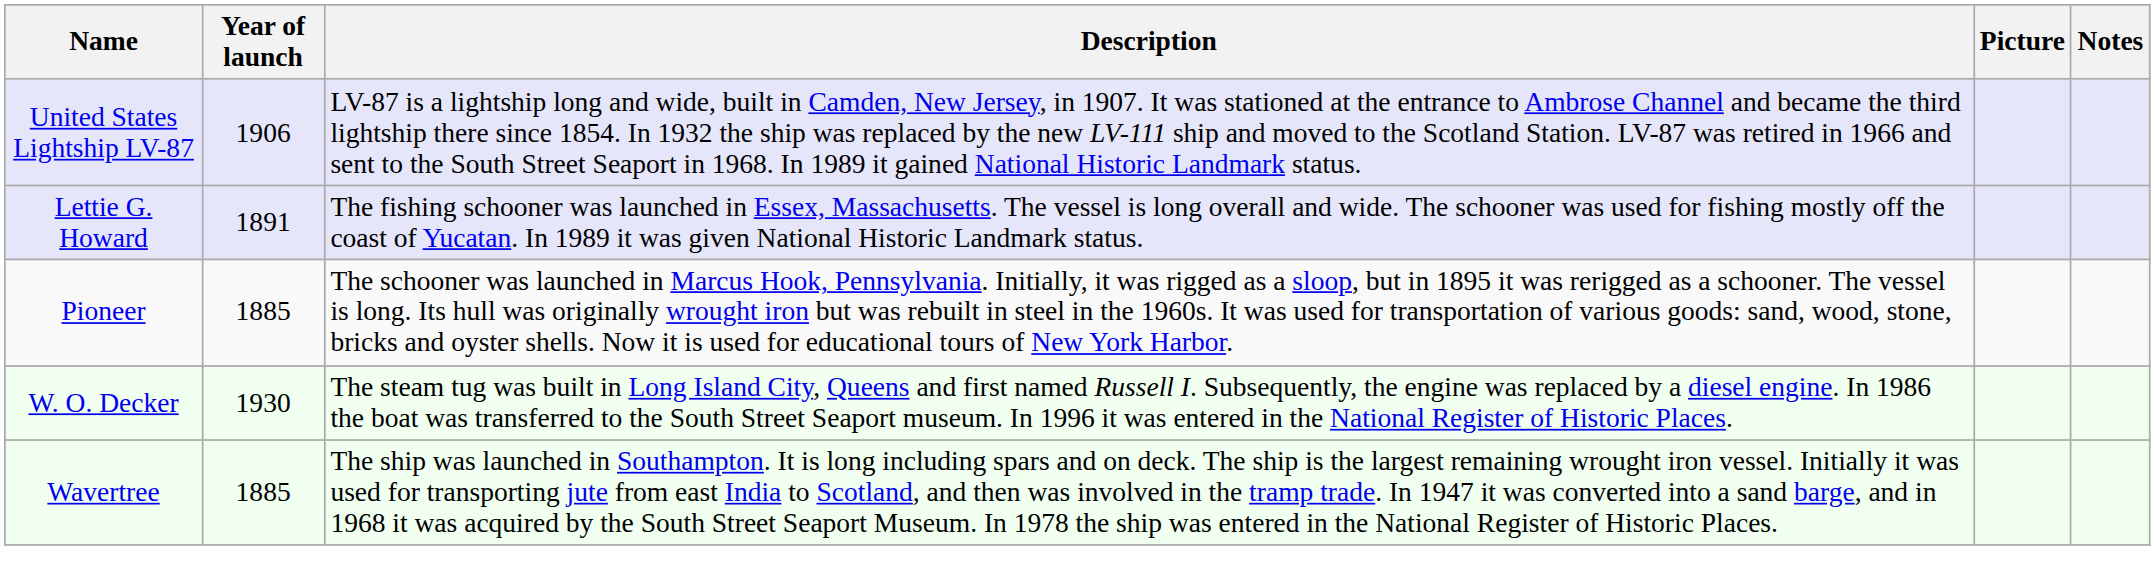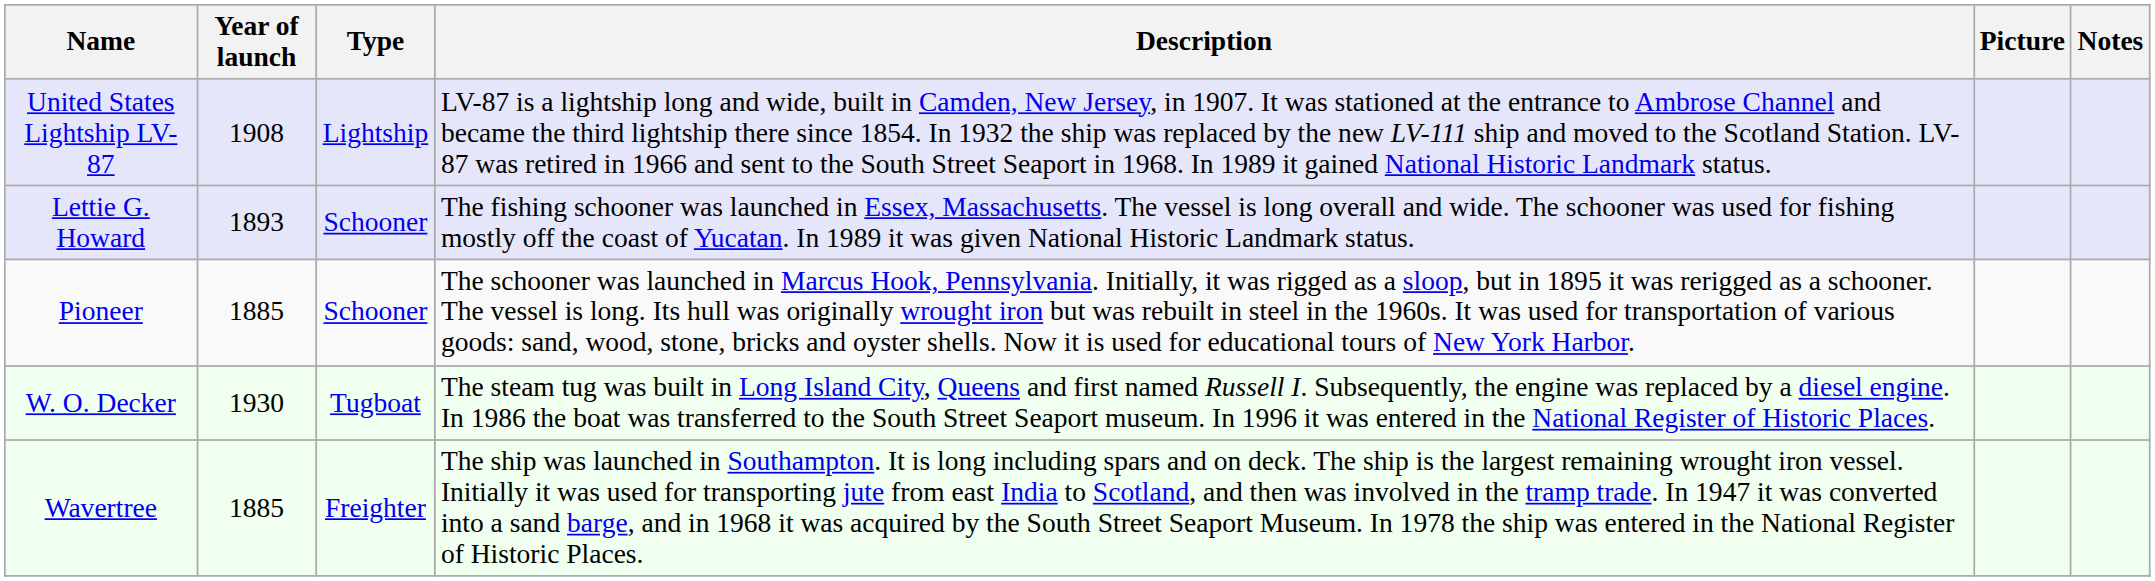+ column: Type | Lightship | Schooner | Schooner | Tugboat | Freighter
United States Lightship LV-87 | Year of launch: 1906 -> 1908
Lettie G. Howard | Year of launch: 1891 -> 1893
